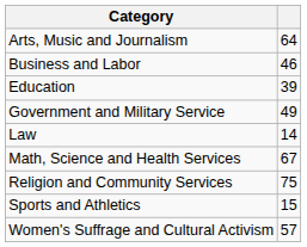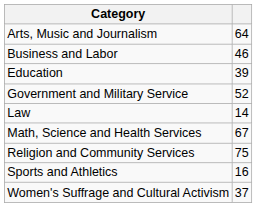Government and Military Service | column 2: 49 -> 52
Sports and Athletics | column 2: 15 -> 16
Women's Suffrage and Cultural Activism | column 2: 57 -> 37
